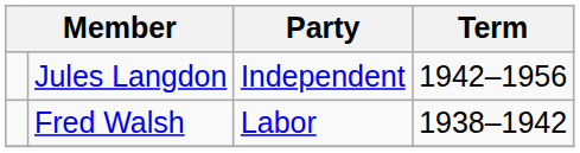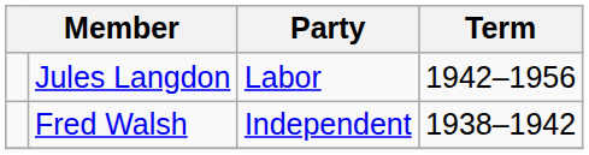Jules Langdon | Party: Independent -> Labor
Fred Walsh | Party: Labor -> Independent
